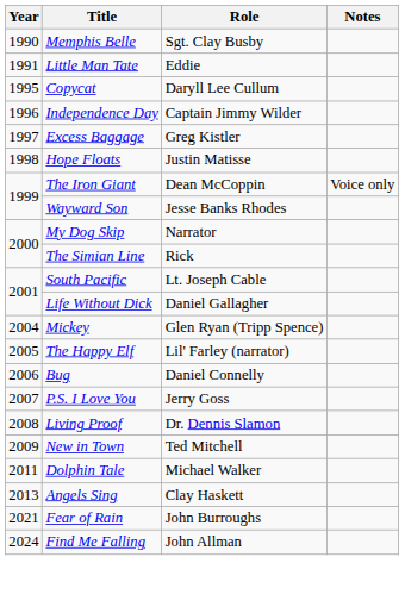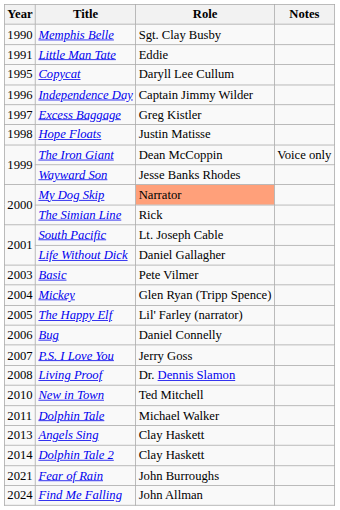My Dog Skip | Role: no background -> lightsalmon background
+ row: 2003 | Basic | Pete Vilmer
New in Town | Year: 2009 -> 2010
+ row: 2014 | Dolphin Tale 2 | Clay Haskett
